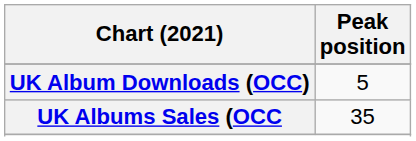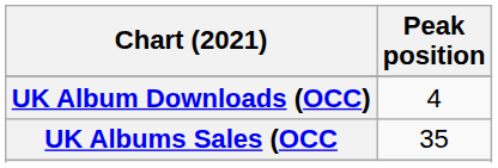UK Album Downloads (OCC) | Peak position: 5 -> 4
